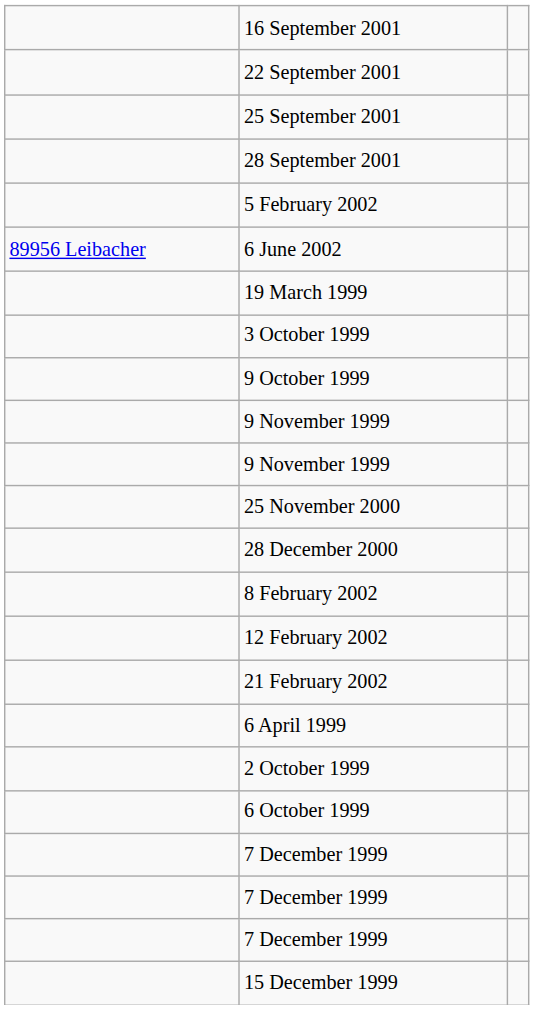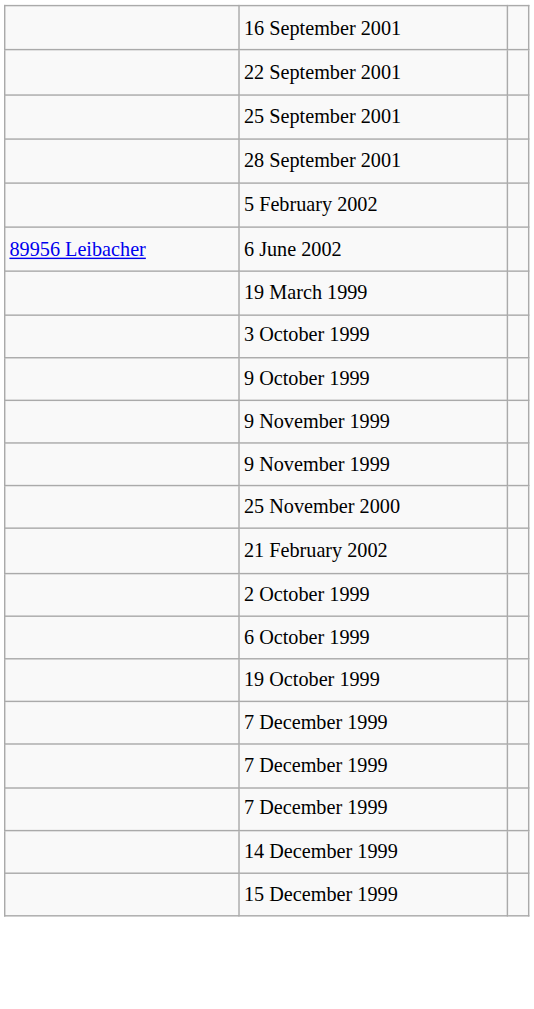- row: 28 December 2000
- row: 8 February 2002
- row: 12 February 2002
- row: 6 April 1999
+ row: 19 October 1999
+ row: 14 December 1999
